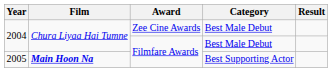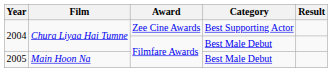2004 / Zee Cine Awards | Category: Best Male Debut -> Best Supporting Actor
2005 | Film: bold -> normal
2005 | Category: Best Supporting Actor -> Best Male Debut
